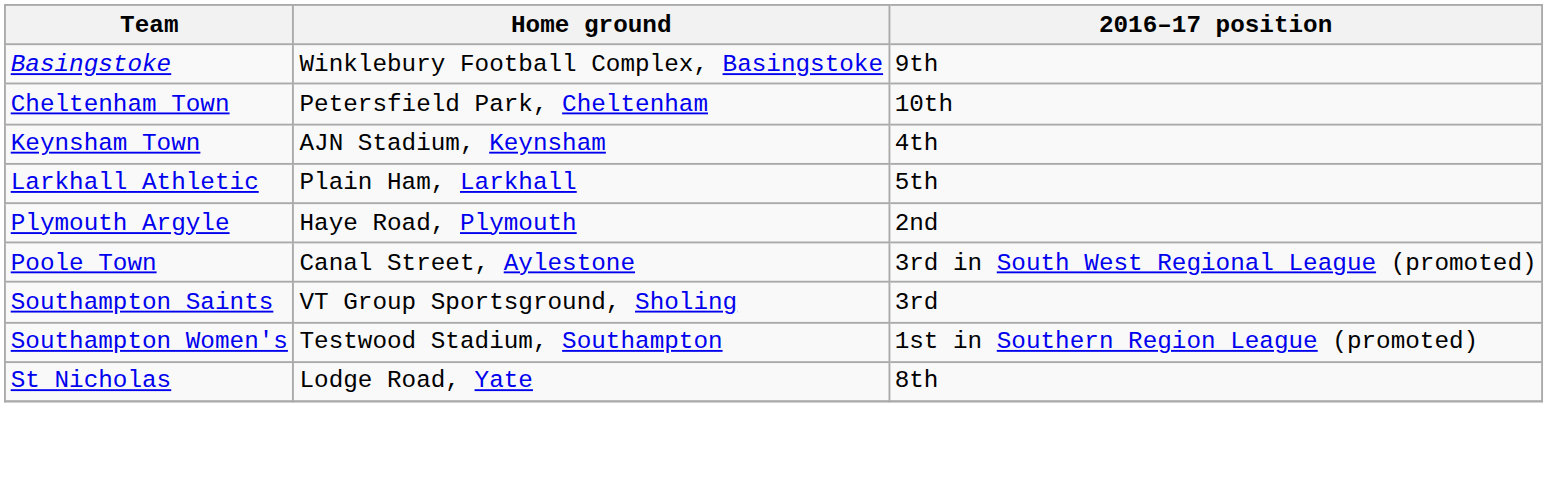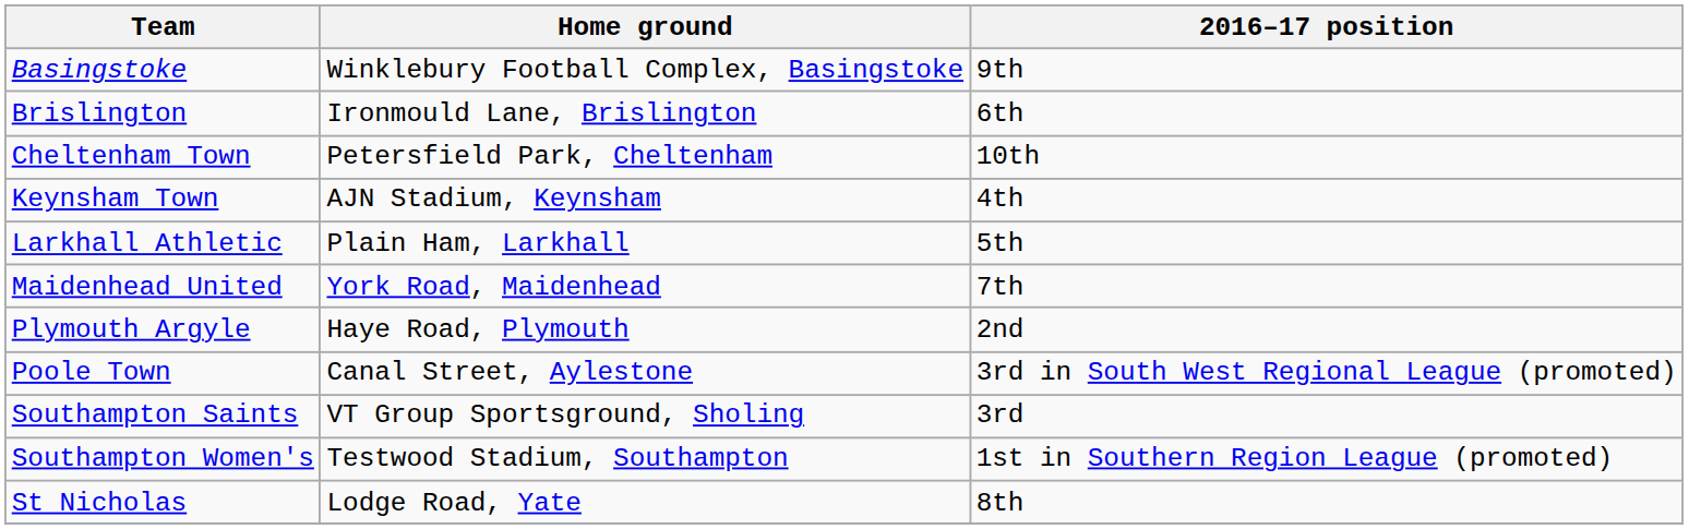+ row: Brislington | Ironmould Lane, Brislington | 6th
+ row: Maidenhead United | York Road, Maidenhead | 7th
